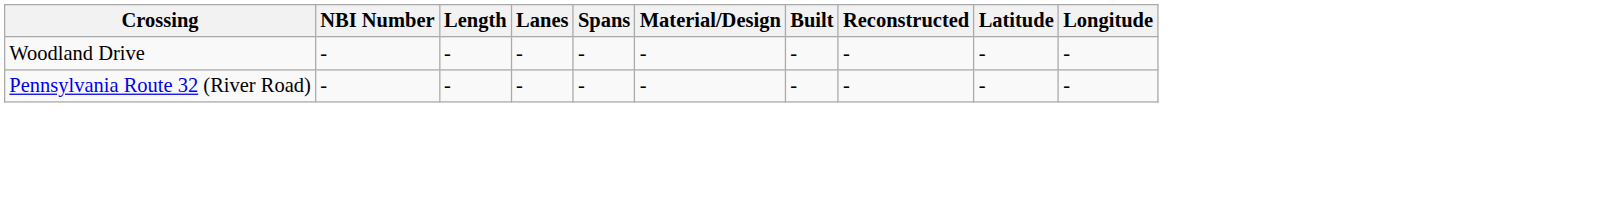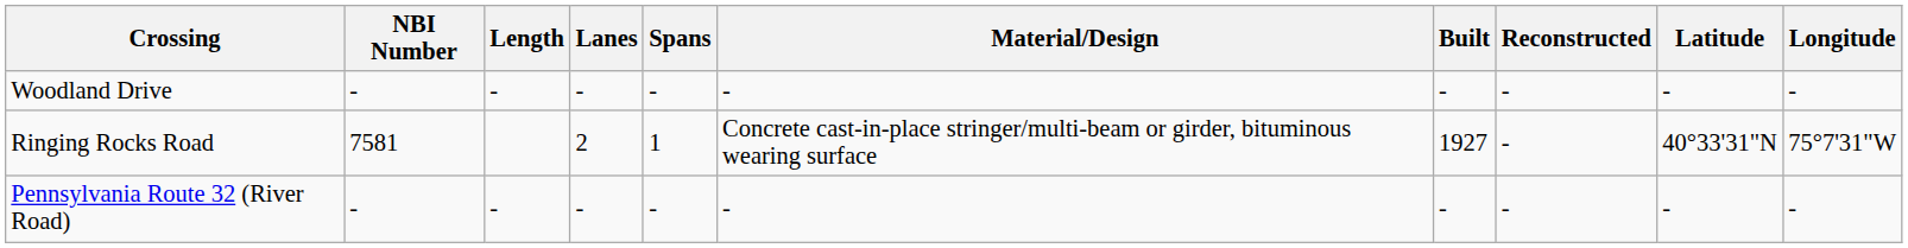+ row: Ringing Rocks Road | 7581 | 2 | 1 | Concrete cast-in-place stringer/multi-beam or girder, bituminous wearing surface | 1927 | - | 40°33'31"N | 75°7'31"W
